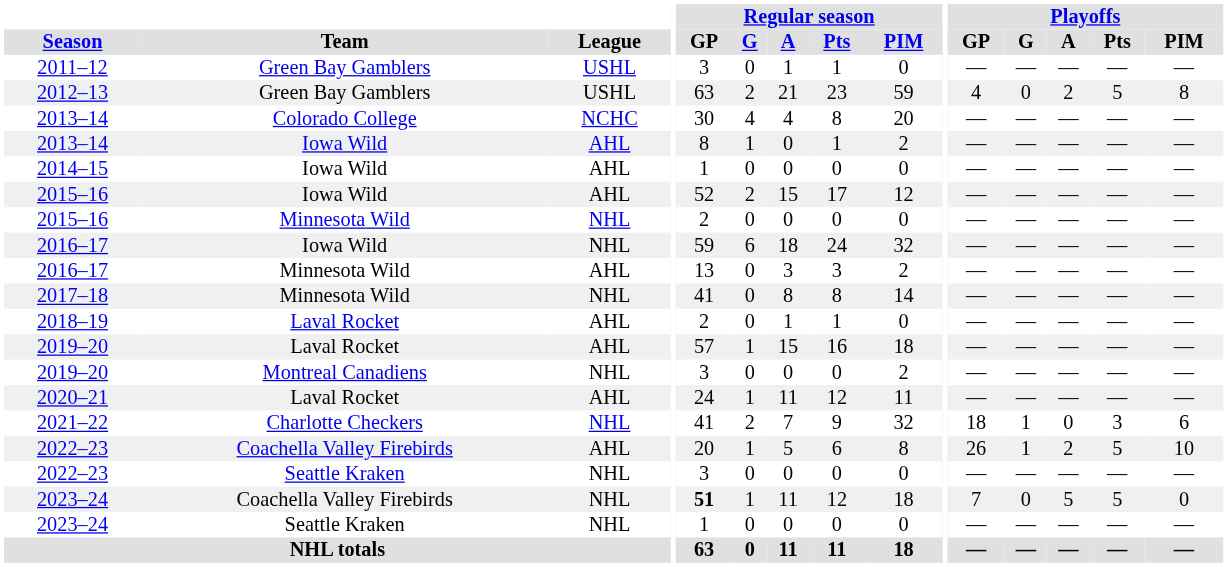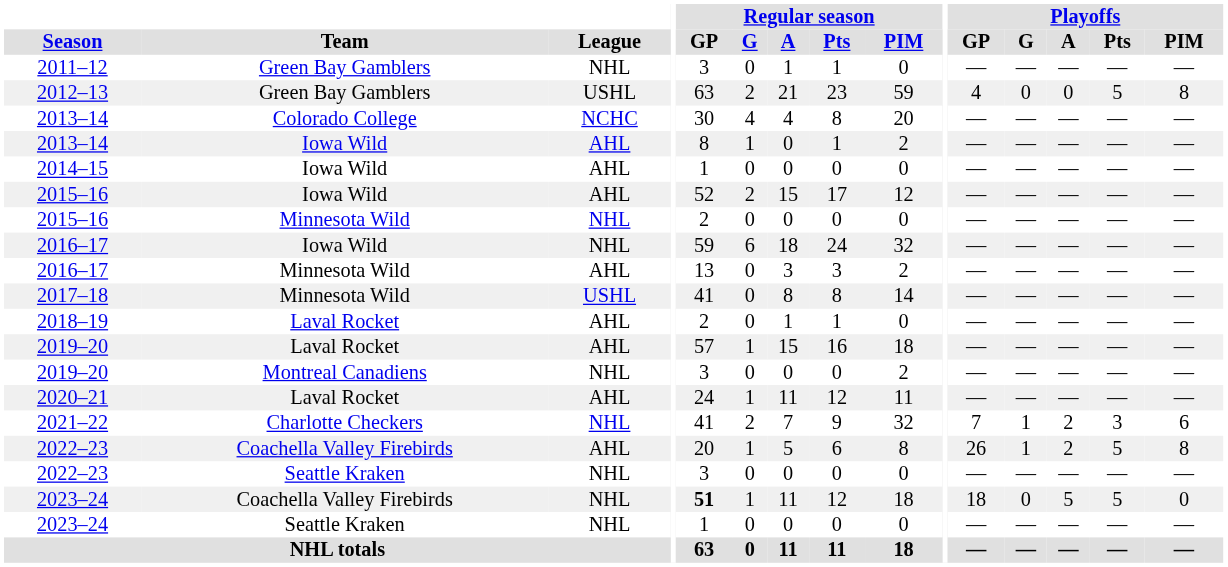2011–12 | League: USHL -> NHL
2012–13 | Playoffs / A: 2 -> 0
2017–18 | League: NHL -> USHL
2021–22 | Playoffs / GP: 18 -> 7
2021–22 | Playoffs / A: 0 -> 2
2022–23 / Coachella Valley Firebirds | Playoffs / PIM: 10 -> 8
2023–24 / Coachella Valley Firebirds | Playoffs / GP: 7 -> 18
